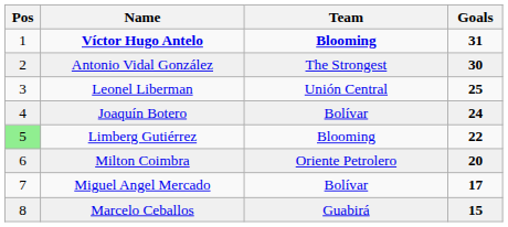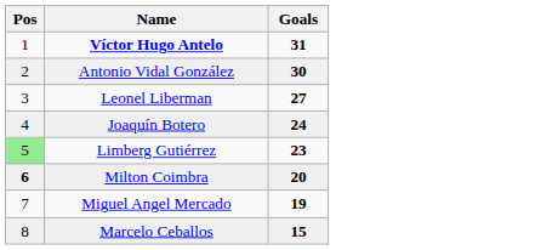- column: Team | Blooming | The Strongest | Unión Central | Bolívar | Blooming | Oriente Petrolero | Bolívar | Guabirá
Leonel Liberman | Goals: 25 -> 27
Limberg Gutiérrez | Goals: 22 -> 23
Milton Coimbra | Pos: normal -> bold
Miguel Angel Mercado | Goals: 17 -> 19
